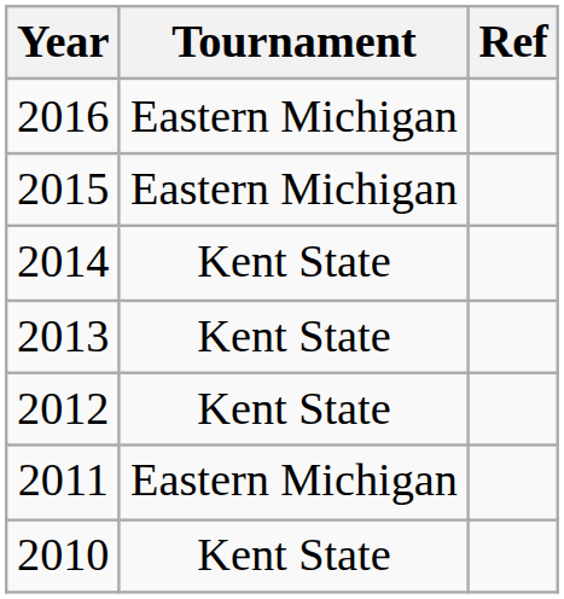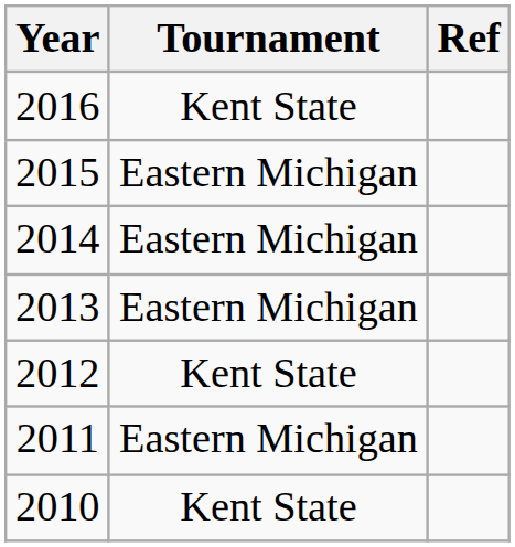2016 | Tournament: Eastern Michigan -> Kent State
2014 | Tournament: Kent State -> Eastern Michigan
2013 | Tournament: Kent State -> Eastern Michigan
